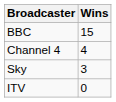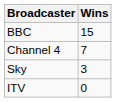Channel 4 | Wins: 4 -> 7
